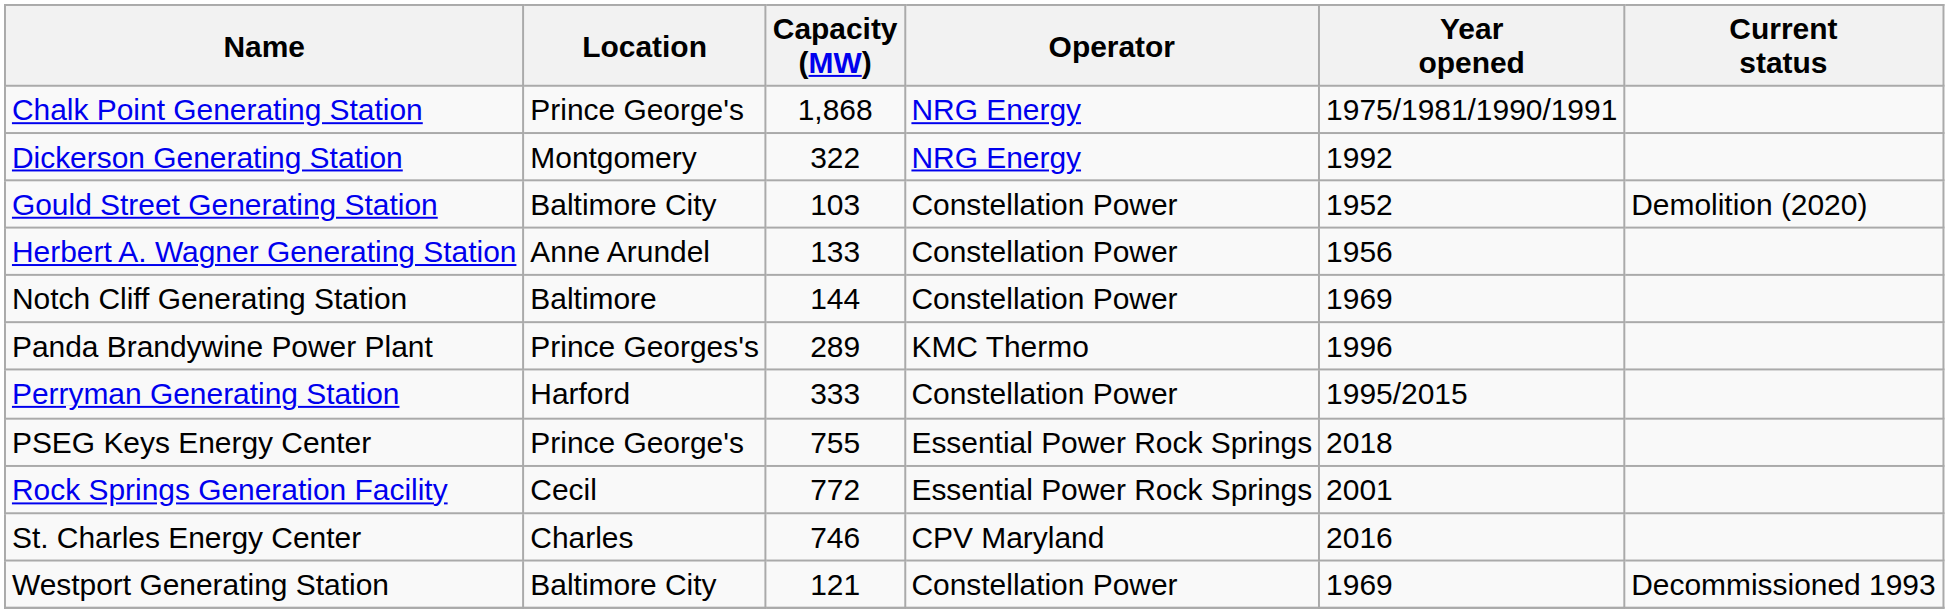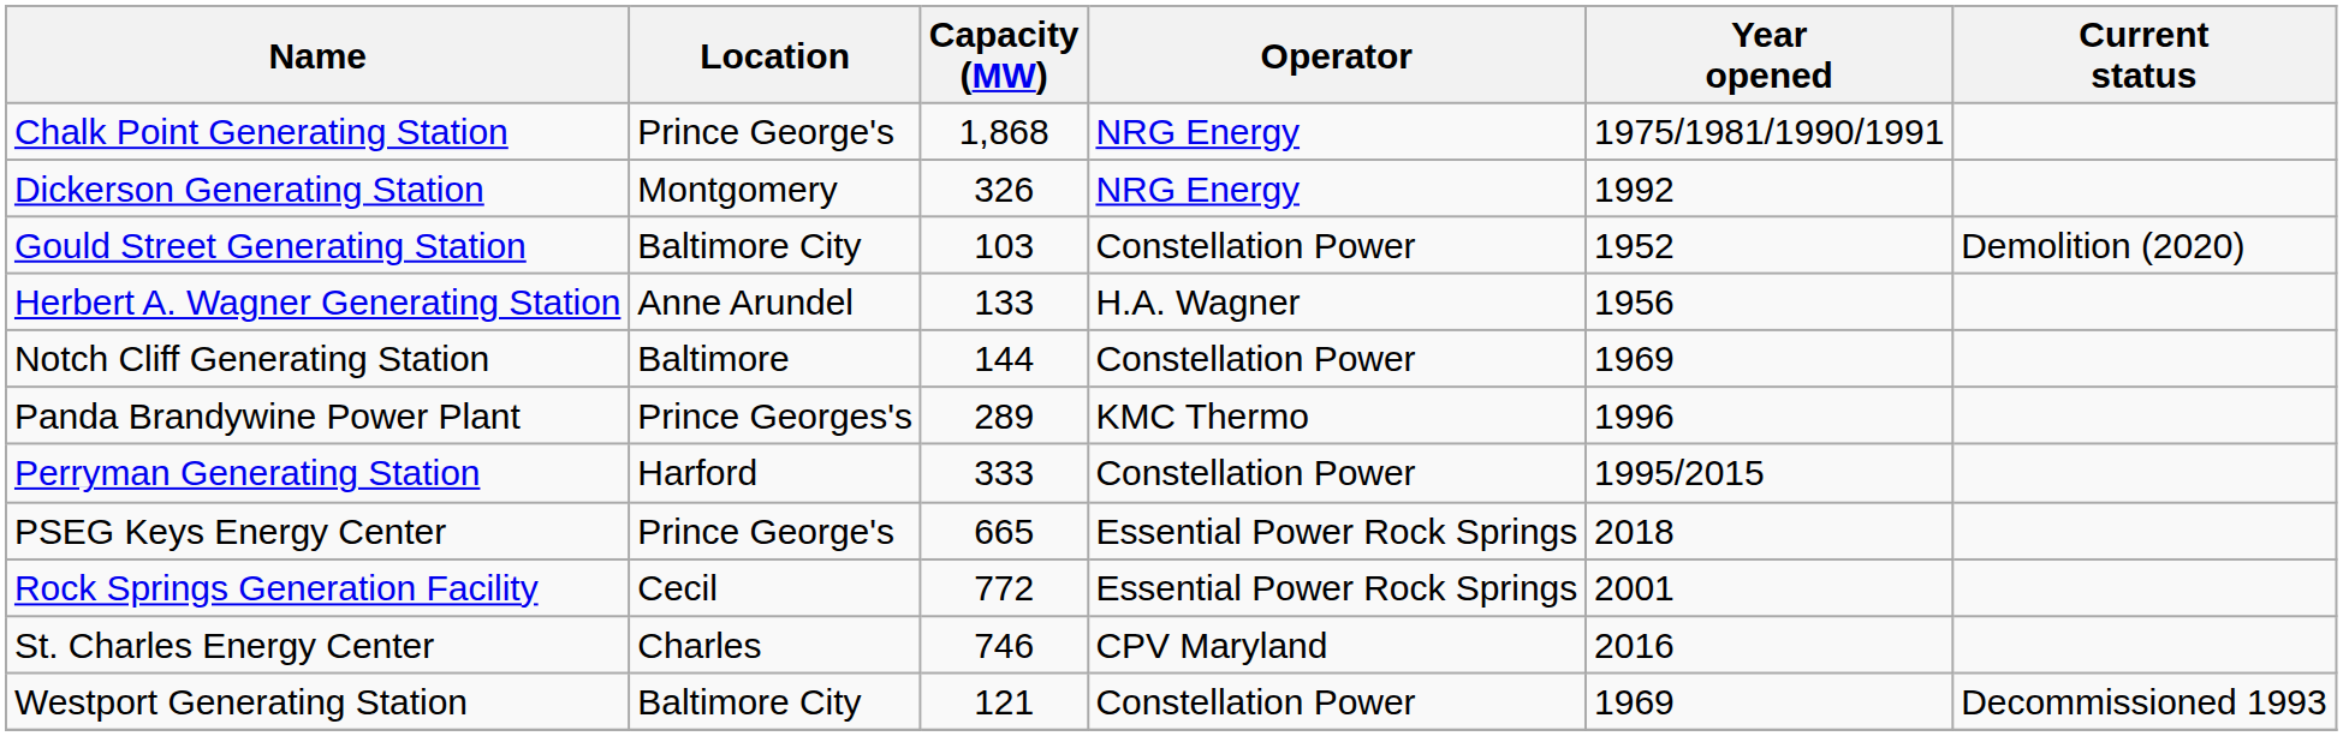Dickerson Generating Station | Capacity (MW): 322 -> 326
Herbert A. Wagner Generating Station | Operator: Constellation Power -> H.A. Wagner
PSEG Keys Energy Center | Capacity (MW): 755 -> 665
